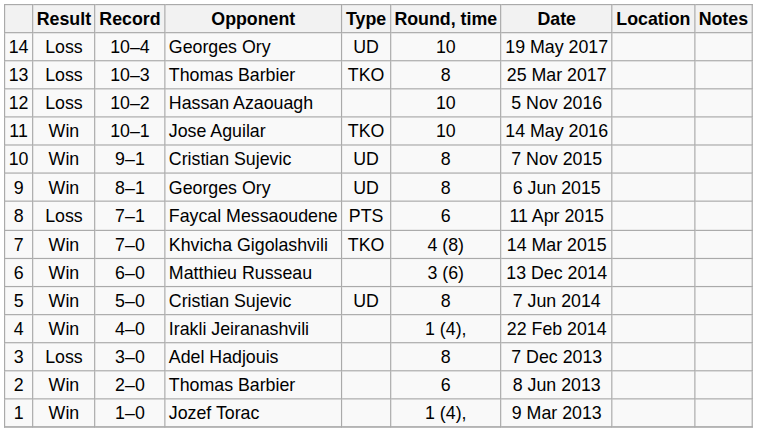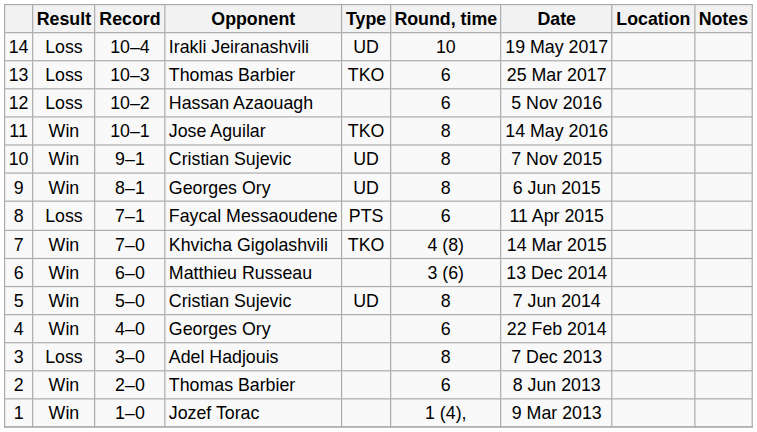14 | Opponent: Georges Ory -> Irakli Jeiranashvili
13 | Round, time: 8 -> 6
12 | Round, time: 10 -> 6
11 | Round, time: 10 -> 8
4 | Opponent: Irakli Jeiranashvili -> Georges Ory
4 | Round, time: 1 (4), -> 6
